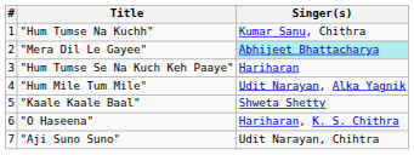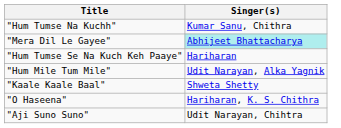- column: # | 1 | 2 | 3 | 4 | 5 | 6 | 7
